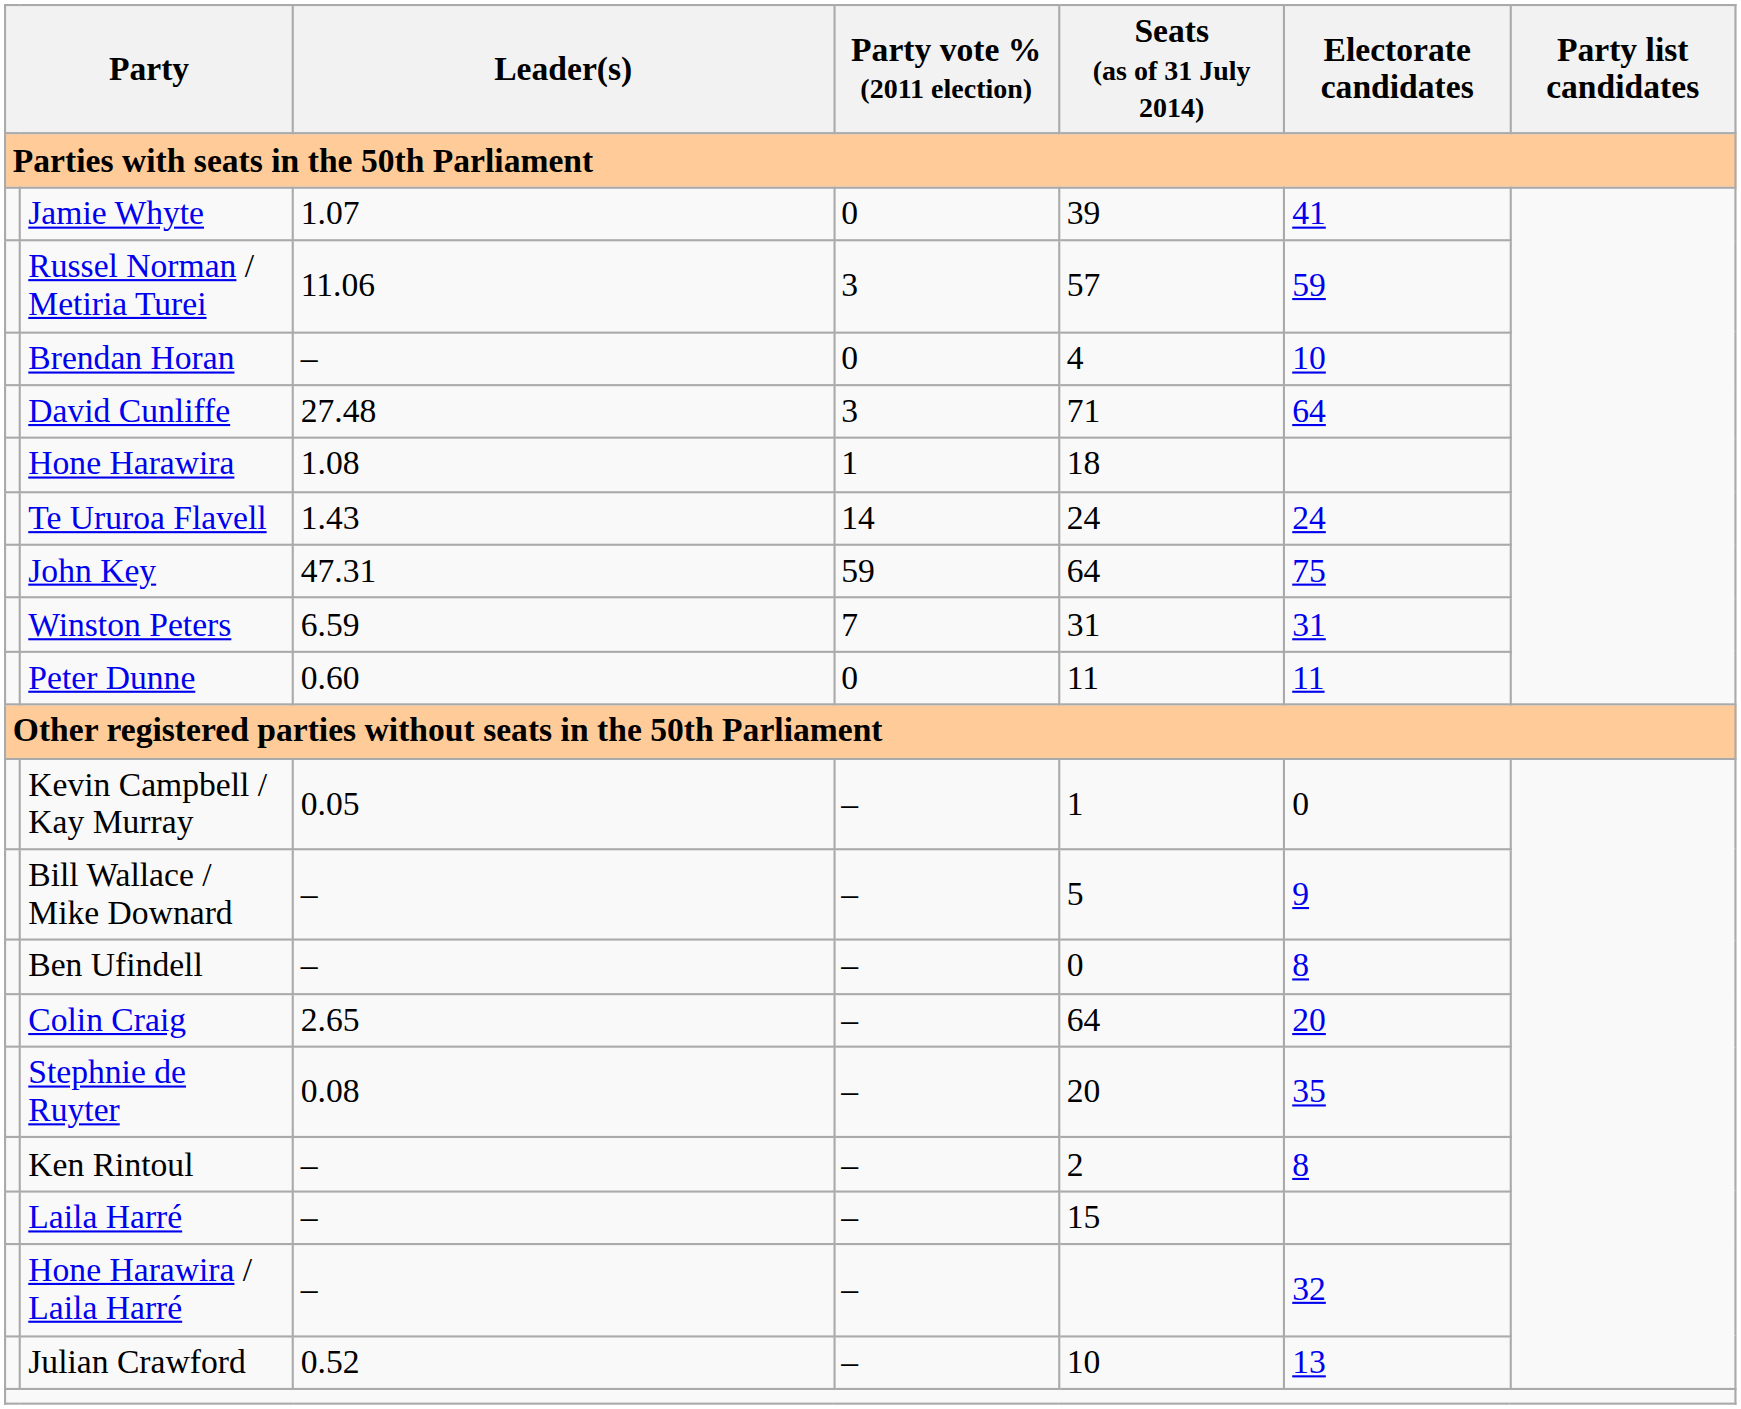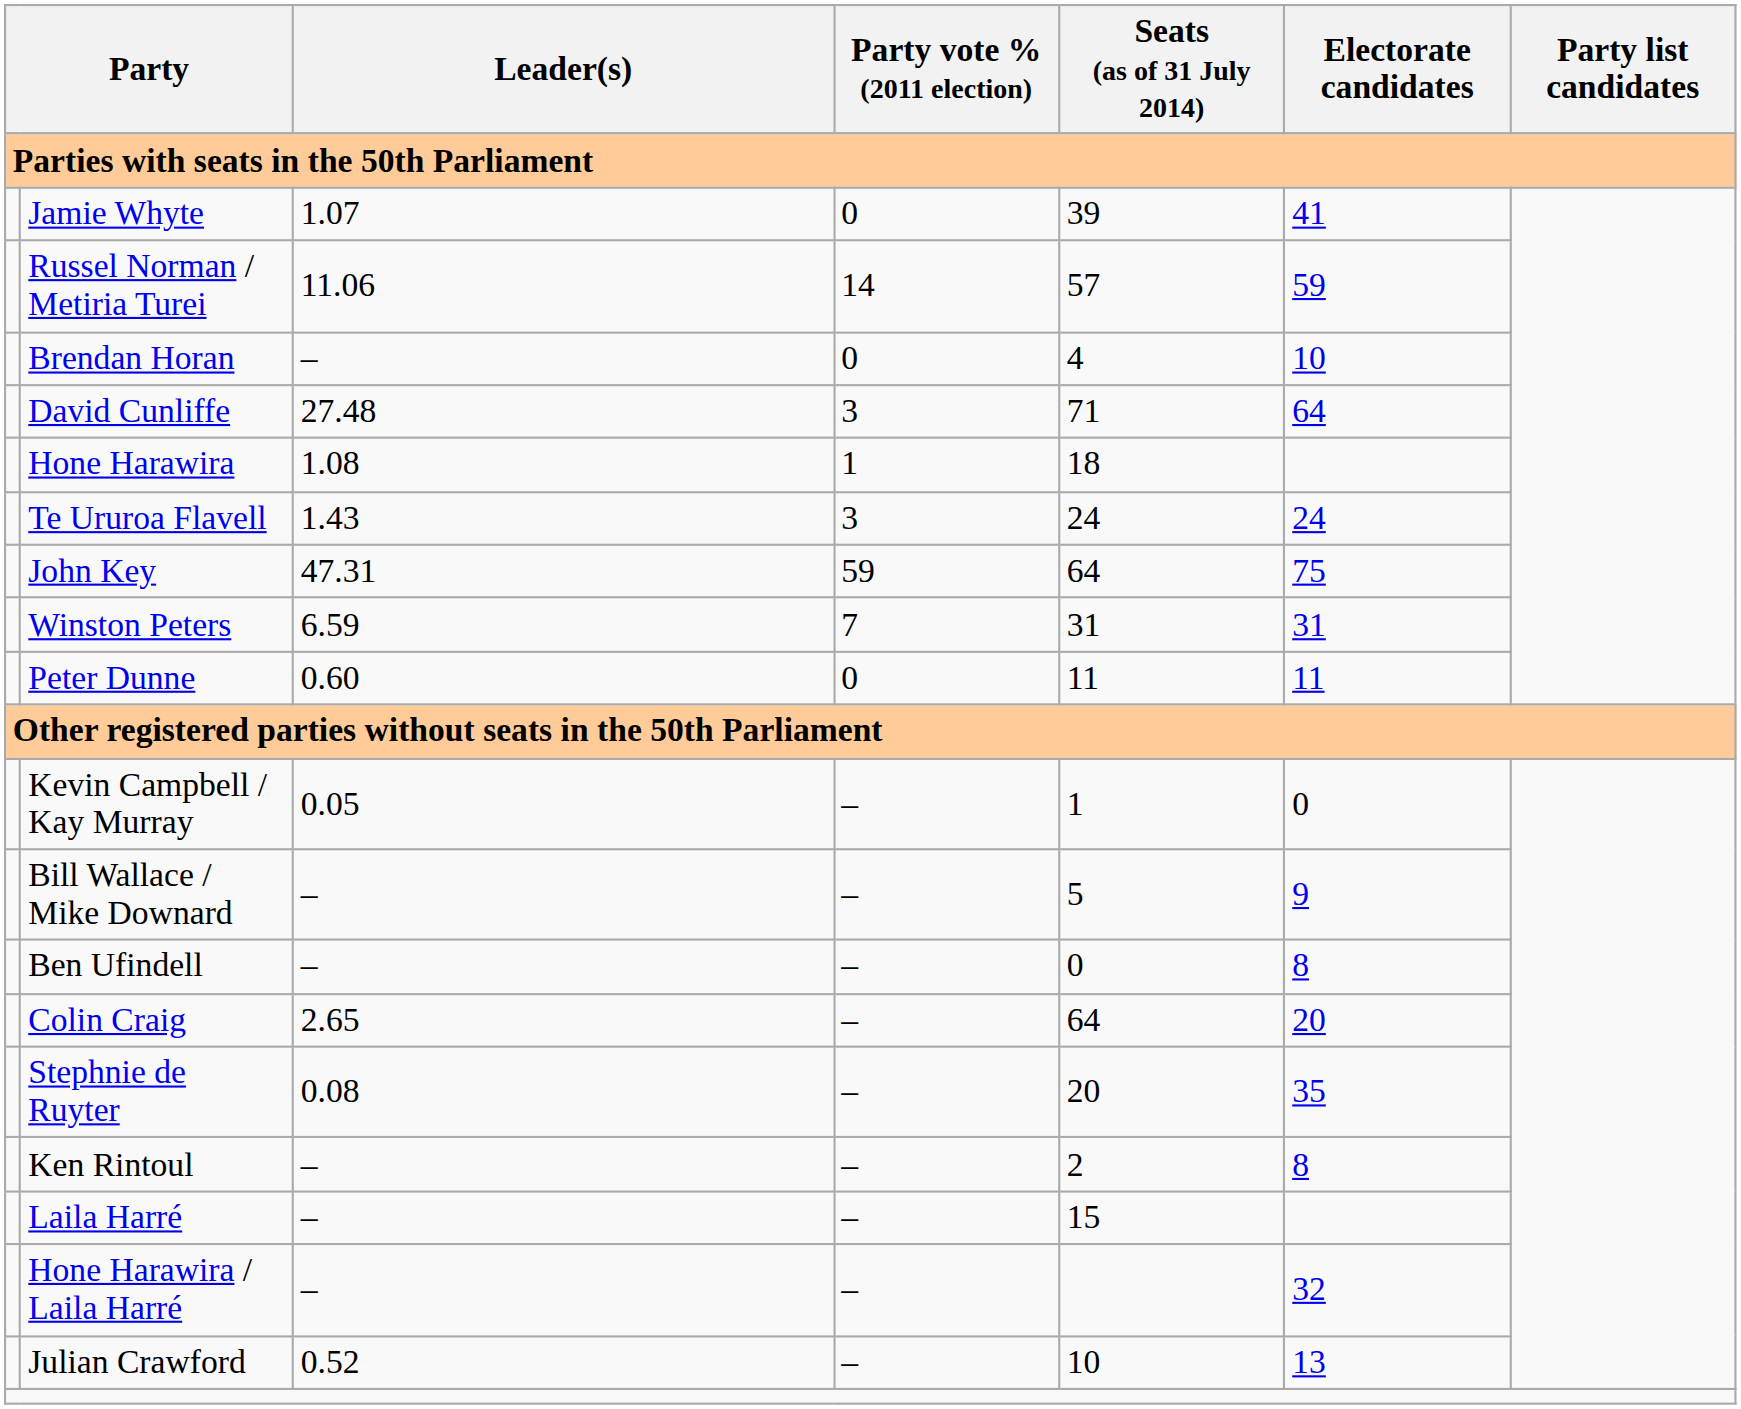Russel Norman / Metiria Turei | Party vote % (2011 election): 3 -> 14
Te Ururoa Flavell | Party vote % (2011 election): 14 -> 3
